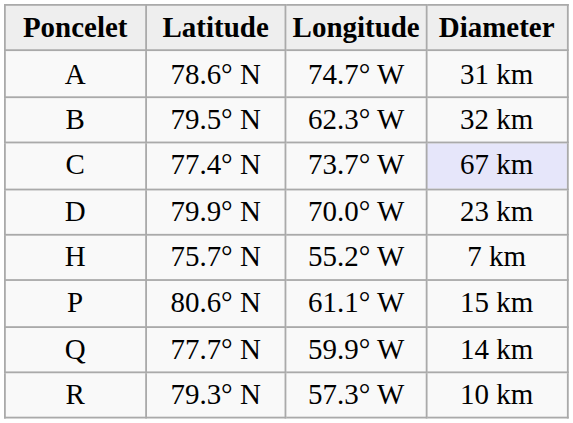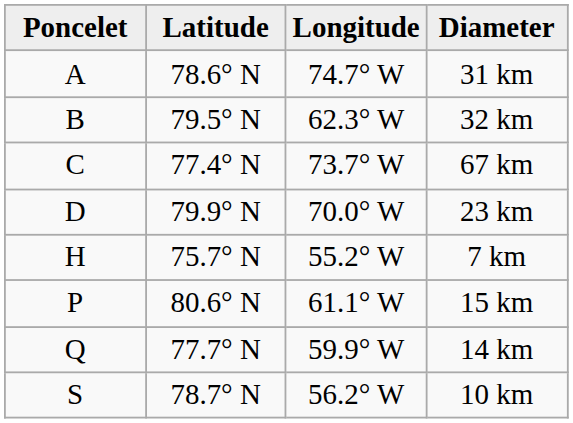C | Diameter: lavender background -> no background
- row: R | 79.3° N | 57.3° W | 10 km
+ row: S | 78.7° N | 56.2° W | 10 km
